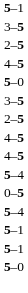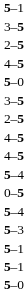+ row: 5–3
